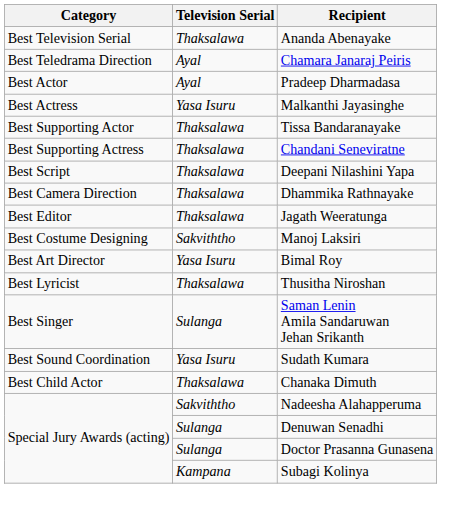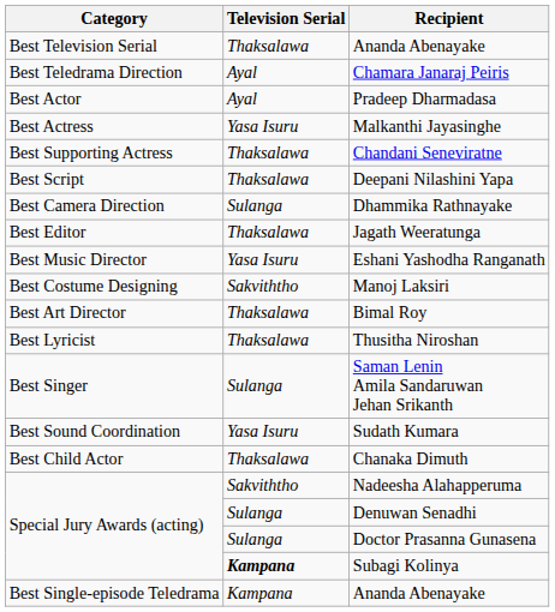- row: Best Supporting Actor | Thaksalawa | Tissa Bandaranayake
Dhammika Rathnayake | Television Serial: Thaksalawa -> Sulanga
+ row: Best Music Director | Yasa Isuru | Eshani Yashodha Ranganath
Bimal Roy | Television Serial: Yasa Isuru -> Thaksalawa
Subagi Kolinya | Television Serial: normal -> bold
+ row: Best Single-episode Teledrama | Kampana | Ananda Abenayake
